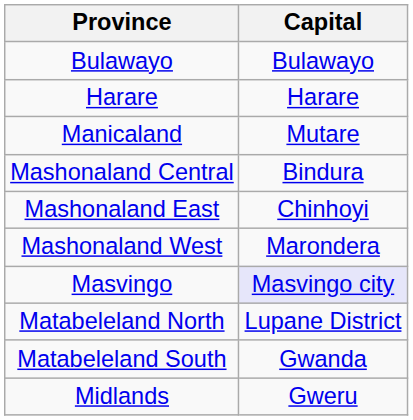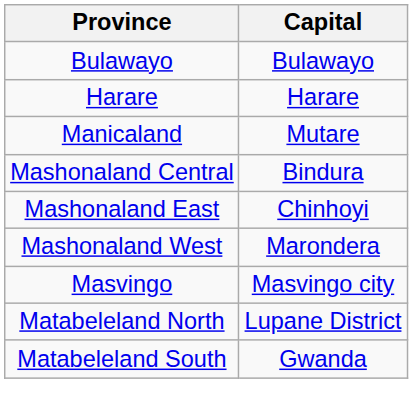Masvingo | Capital: lavender background -> no background
- row: Midlands | Gweru
